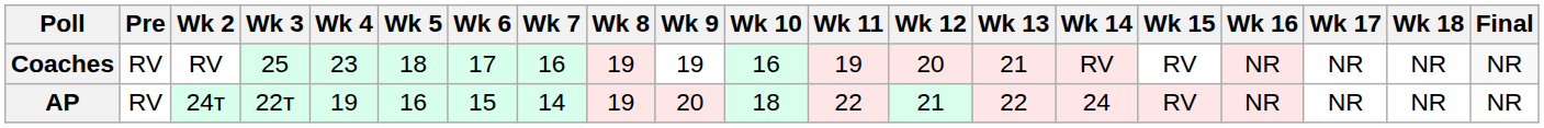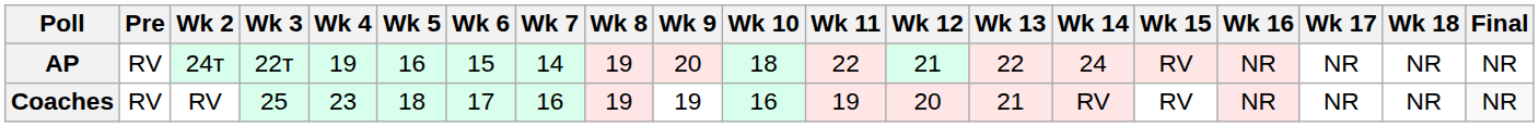rows swapped: AP <-> Coaches
